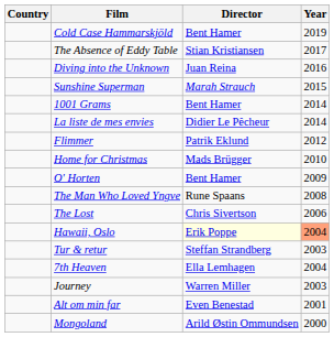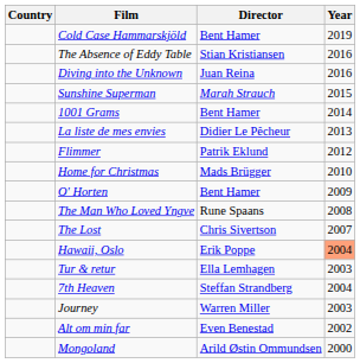The Absence of Eddy Table | Year: 2017 -> 2016
La liste de mes envies | Year: 2014 -> 2013
The Lost | Year: 2006 -> 2007
Hawaii, Oslo | Director: lightyellow background -> no background
Tur & retur | Director: Steffan Strandberg -> Ella Lemhagen
7th Heaven | Director: Ella Lemhagen -> Steffan Strandberg
Alt om min far | Year: 2001 -> 2002
